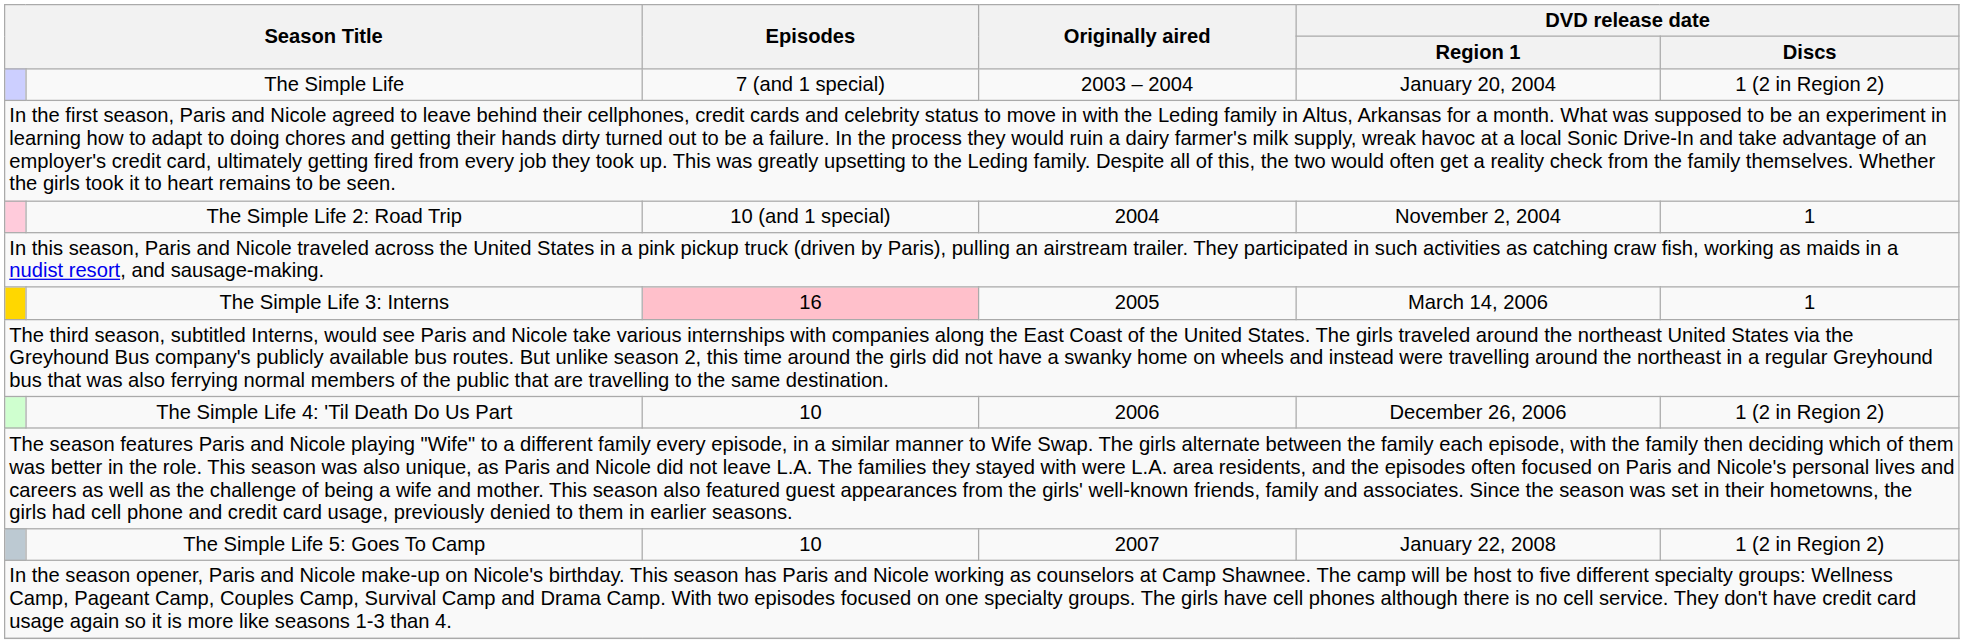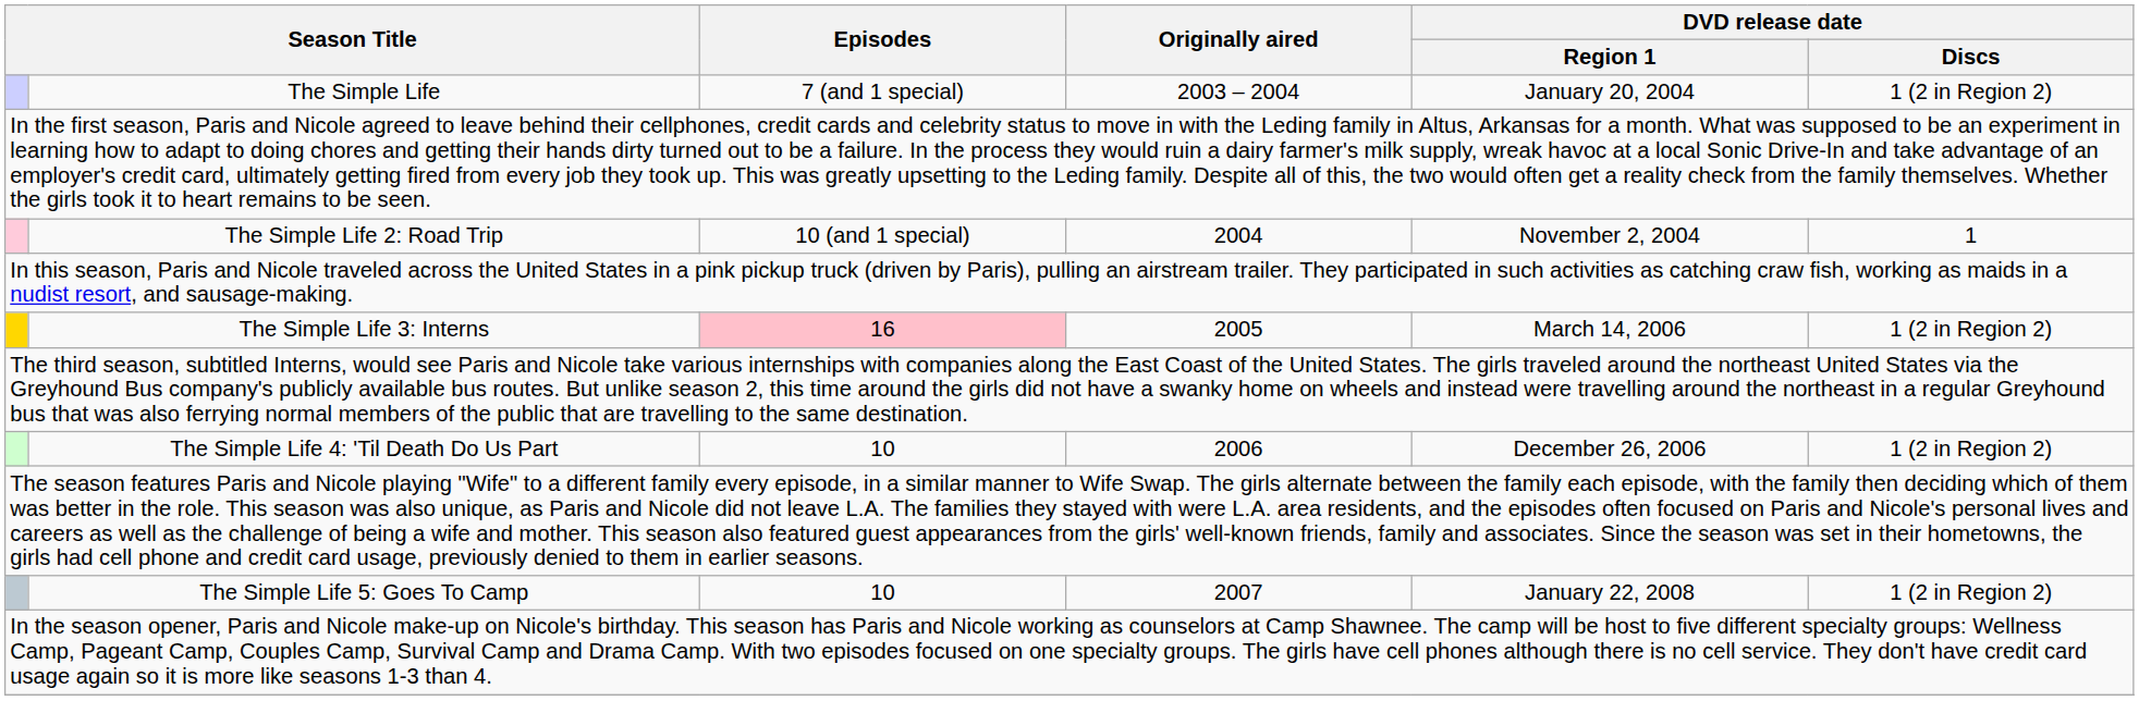The Simple Life 3: Interns | DVD release date / Discs: 1 -> 1 (2 in Region 2)
